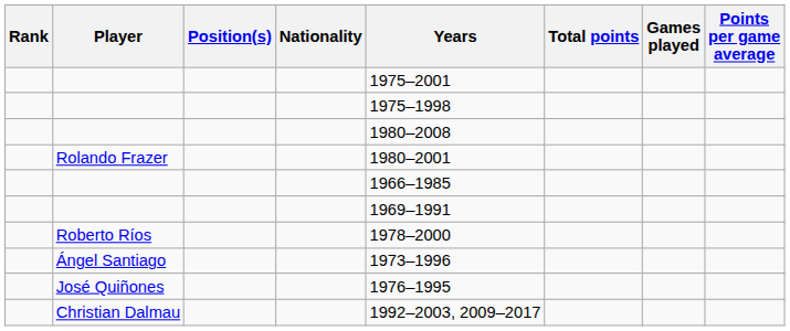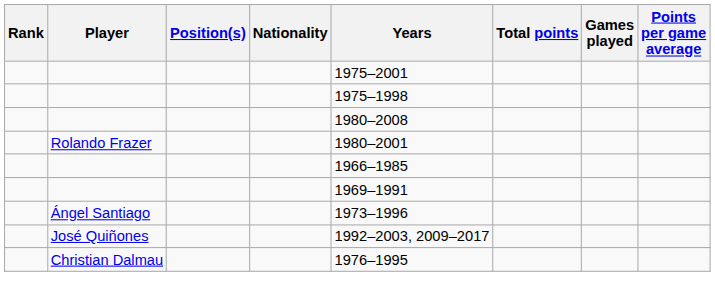- row: Roberto Ríos | 1978–2000
José Quiñones | Years: 1976–1995 -> 1992–2003, 2009–2017
Christian Dalmau | Years: 1992–2003, 2009–2017 -> 1976–1995
